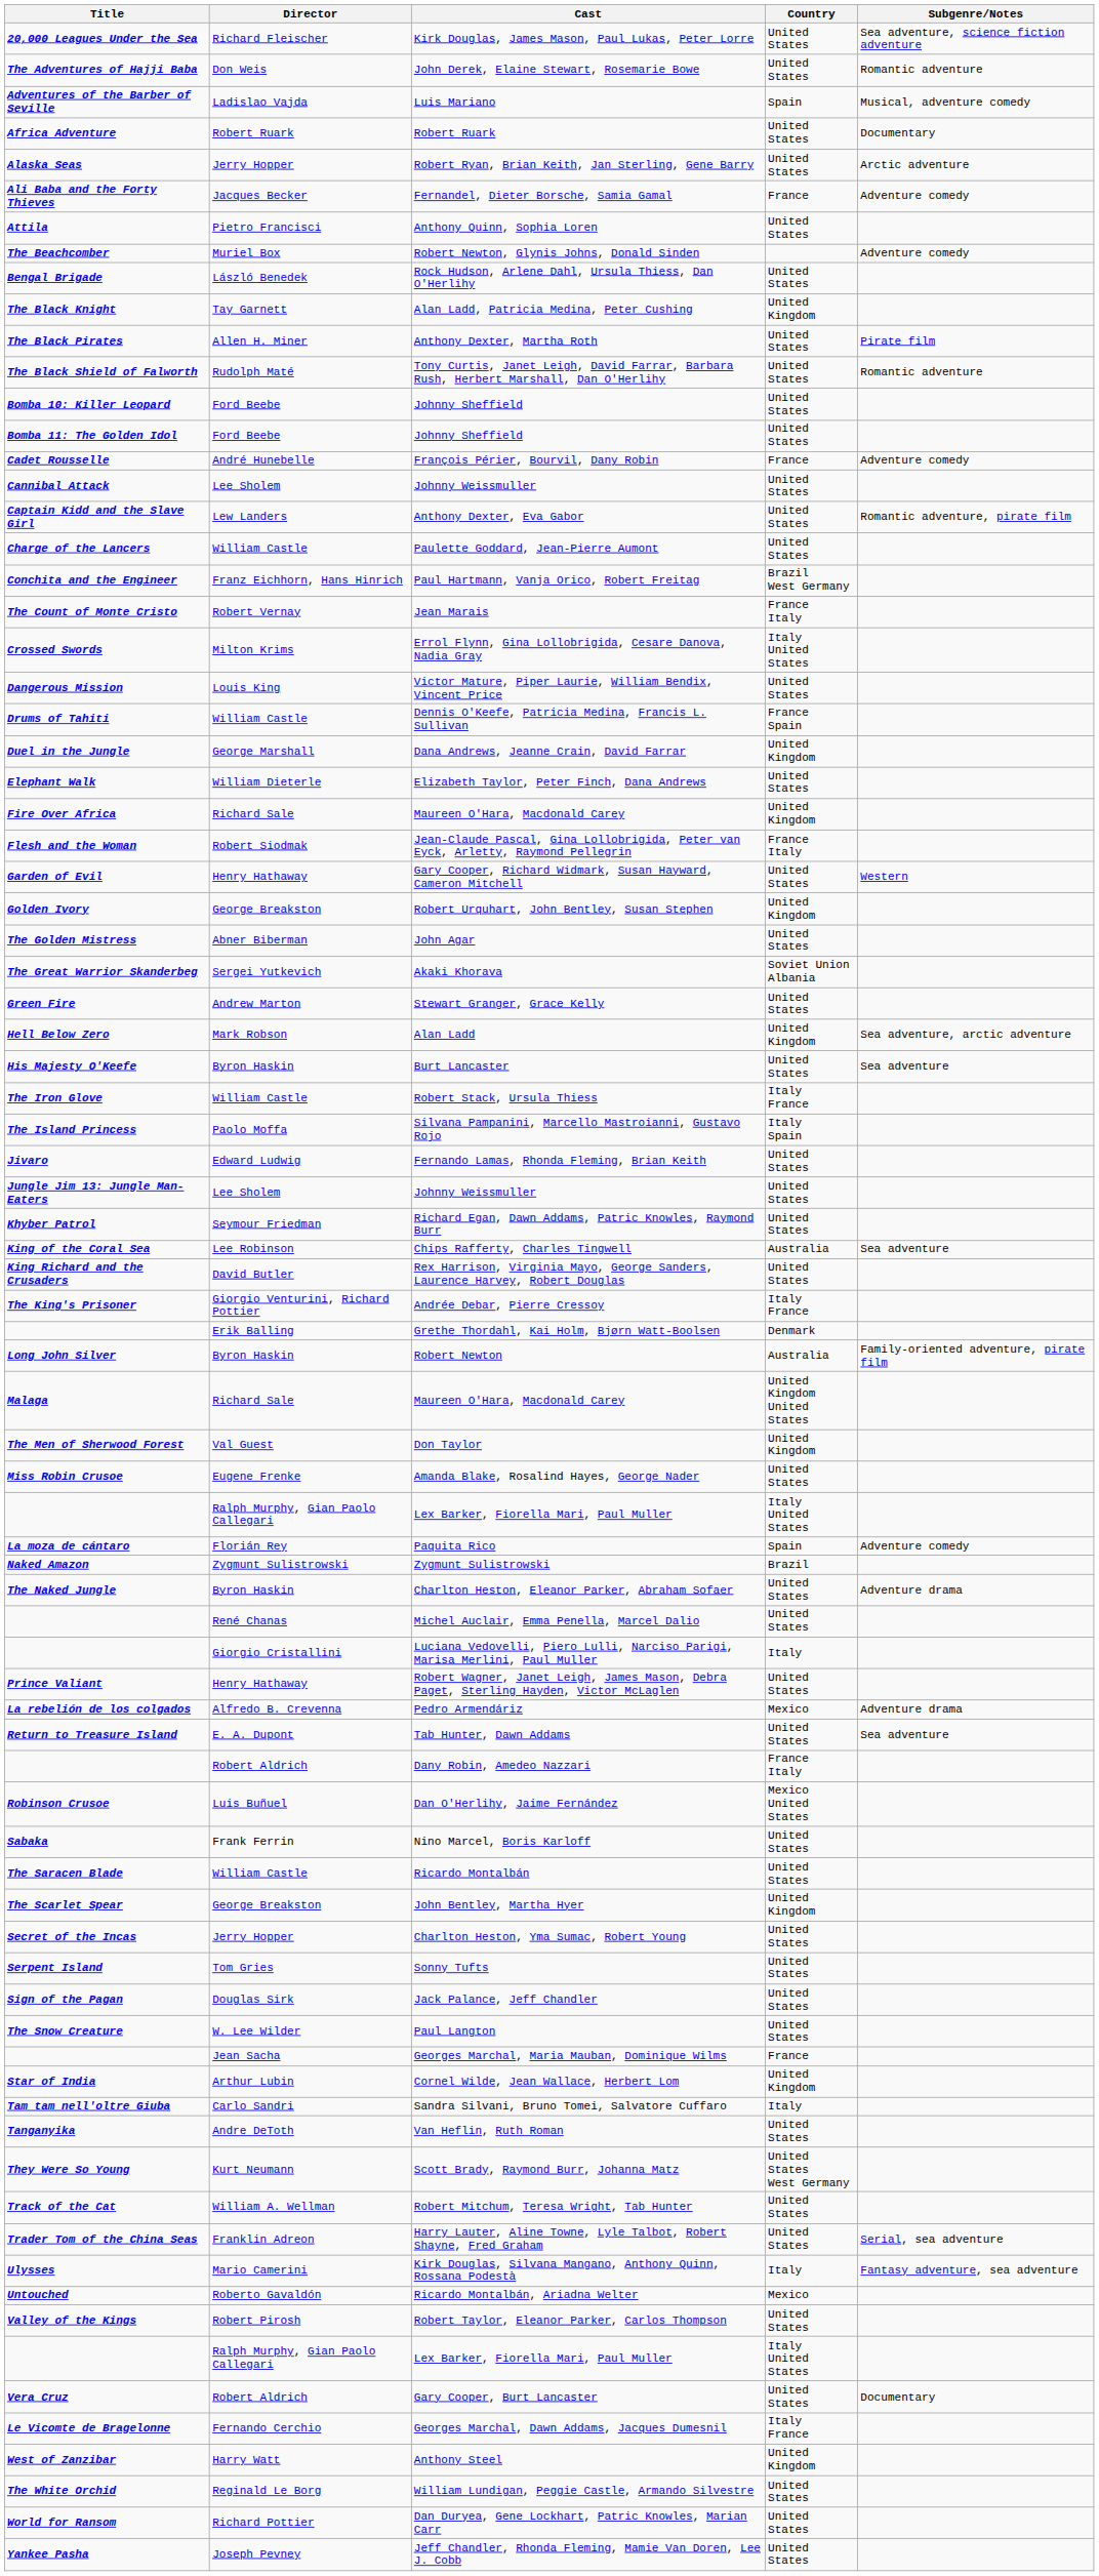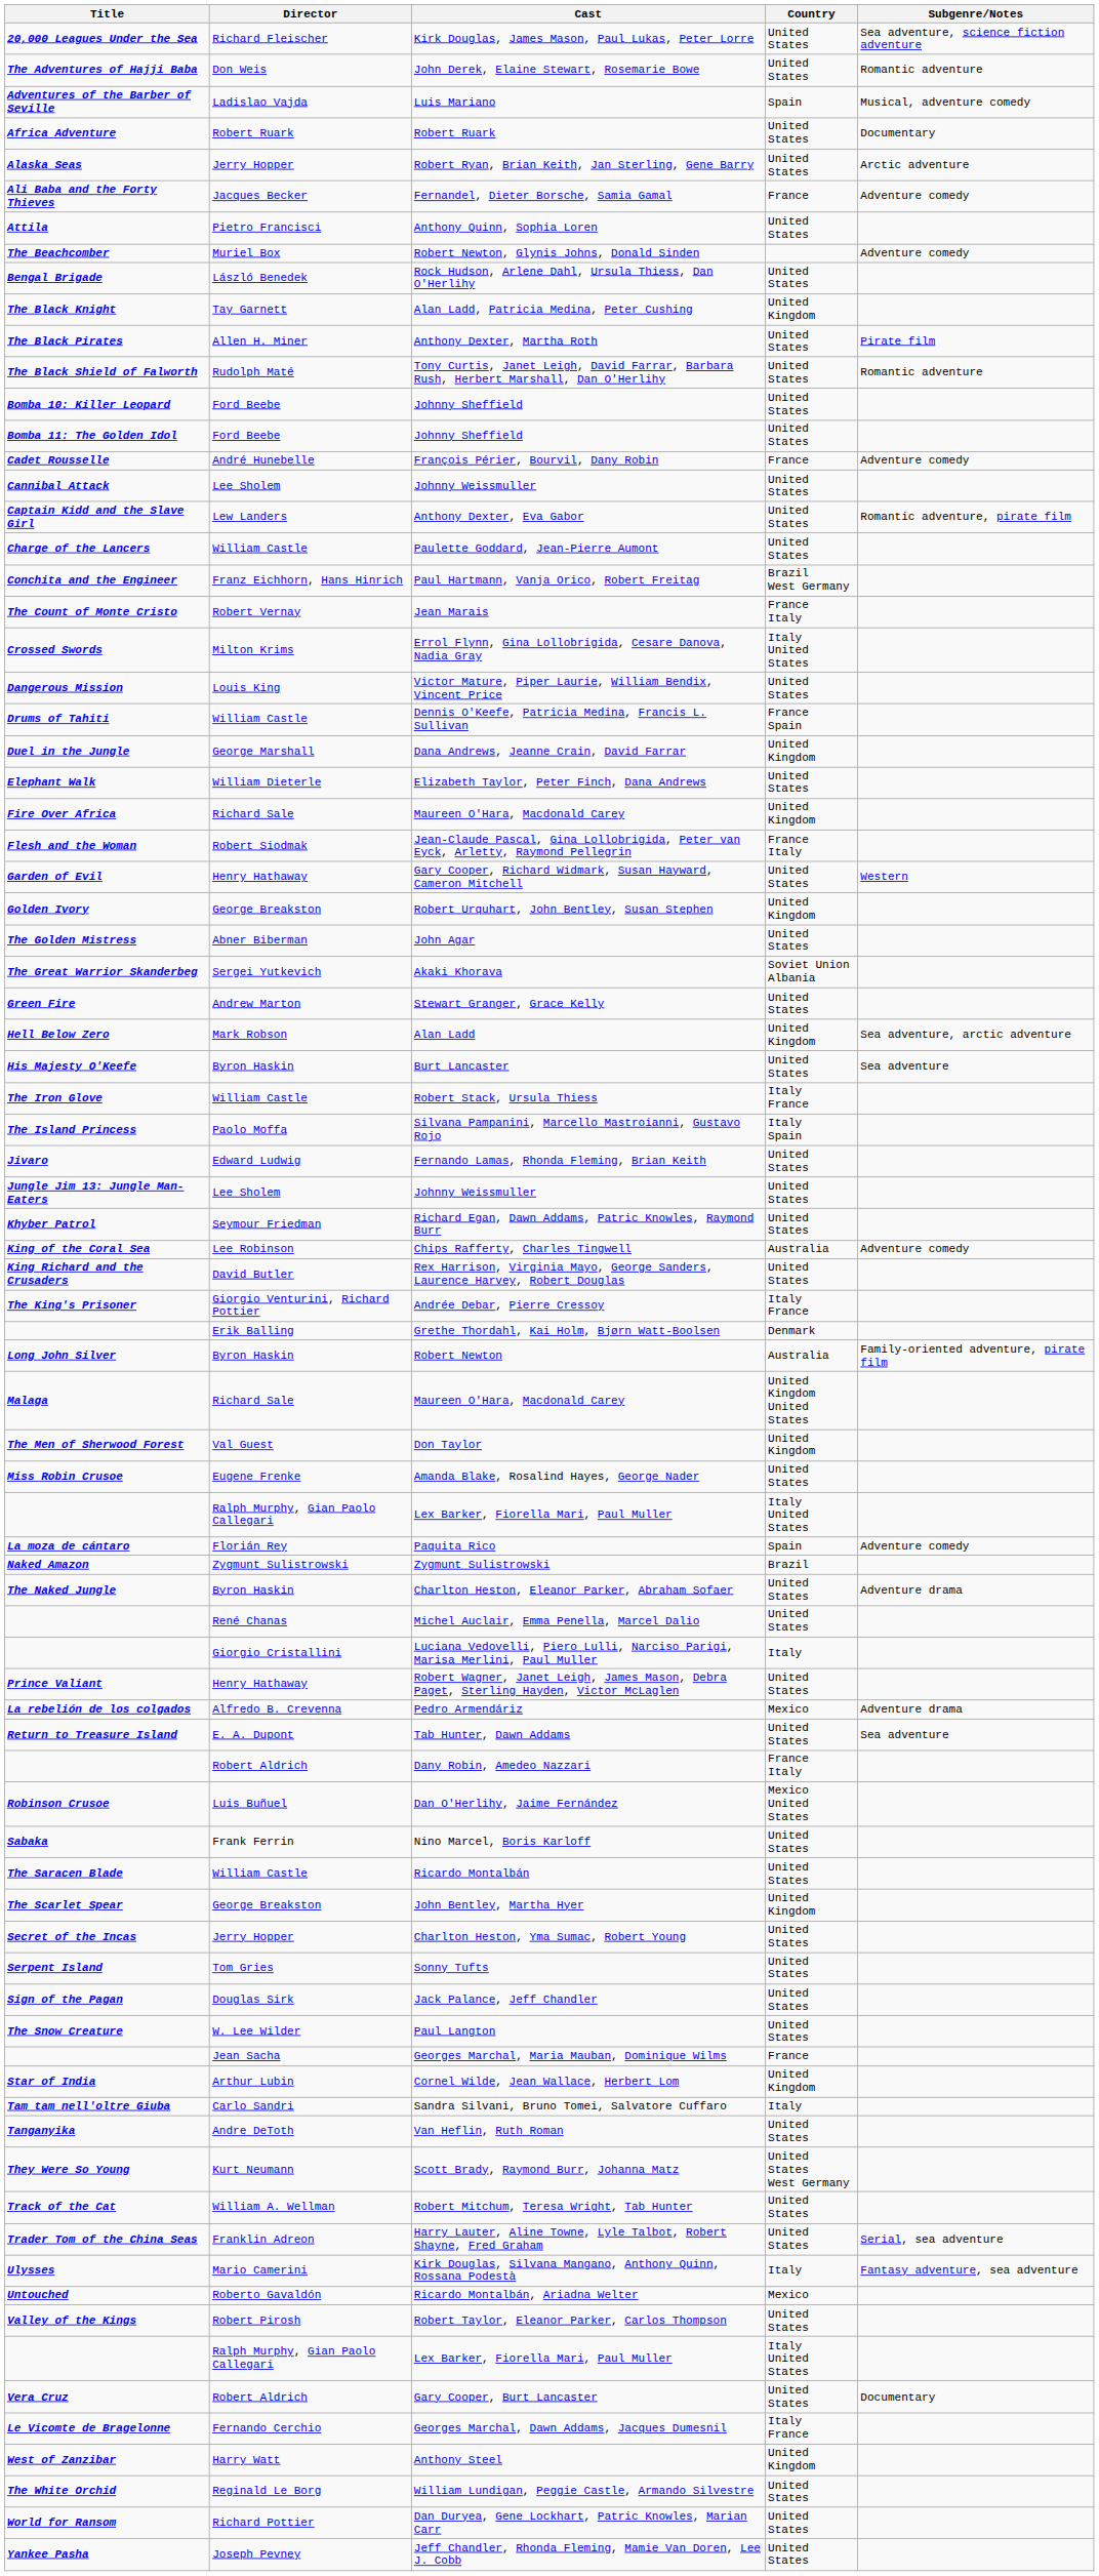Chips Rafferty, Charles Tingwell | Subgenre/Notes: Sea adventure -> Adventure comedy
